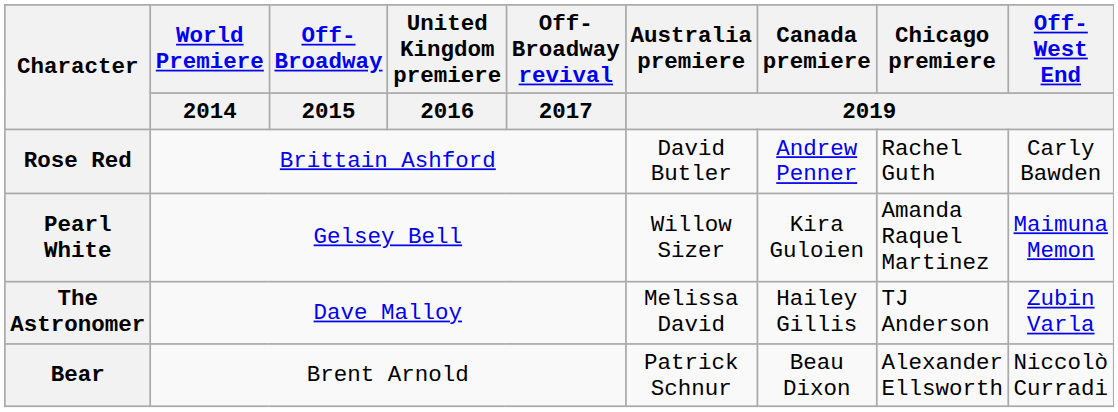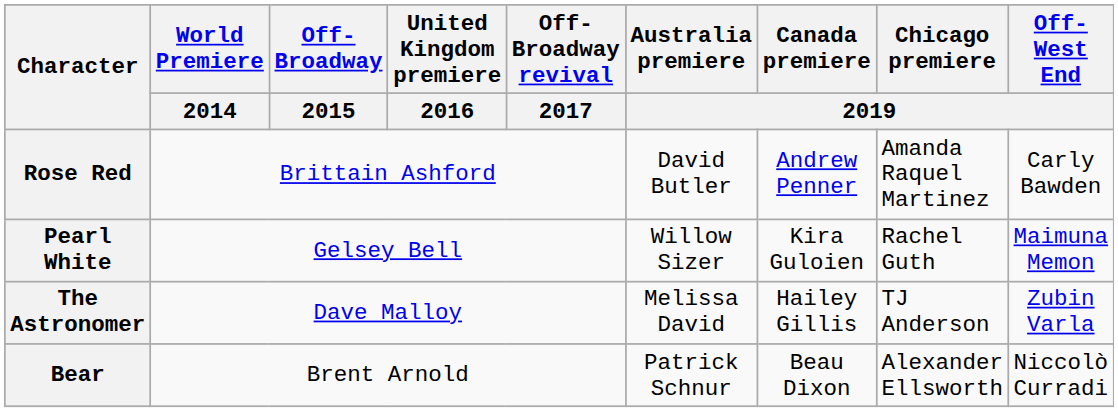Rose Red | Chicago premiere / 2019: Rachel Guth -> Amanda Raquel Martinez
Pearl White | Chicago premiere / 2019: Amanda Raquel Martinez -> Rachel Guth
